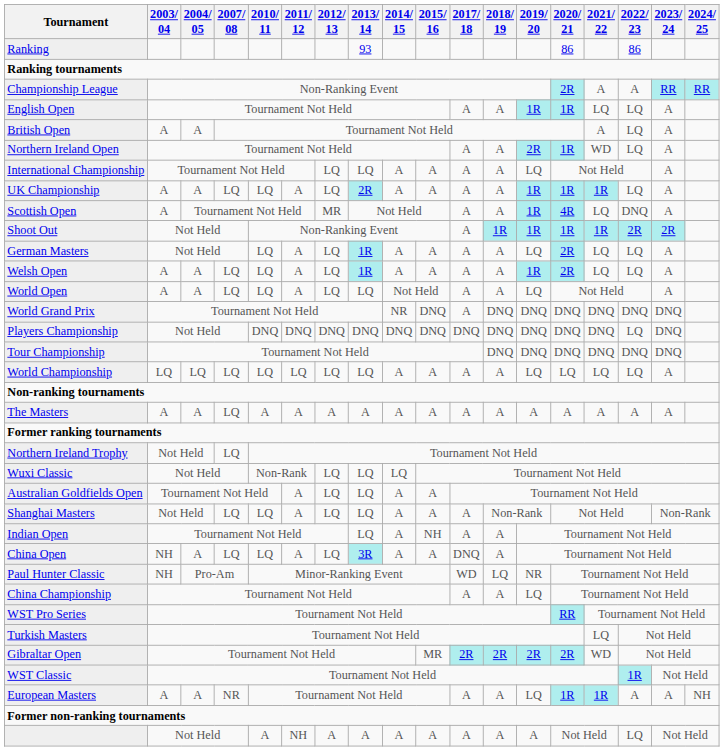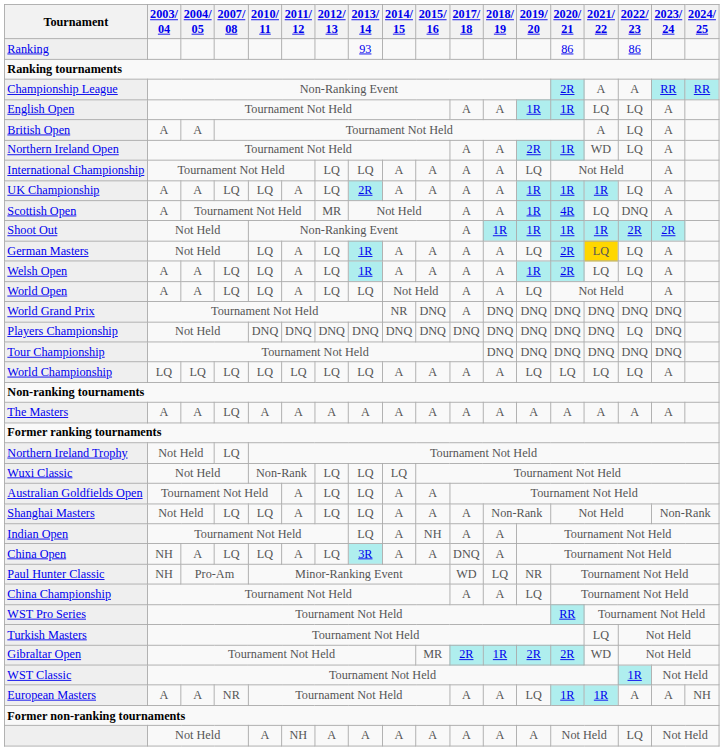German Masters | 2021/ 22: no background -> gold background
Gibraltar Open | 2018/ 19: 2R -> 1R
